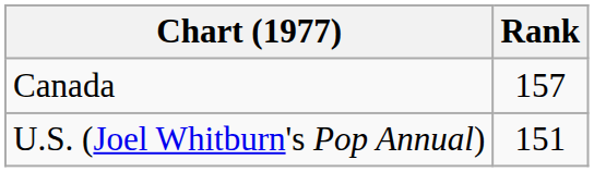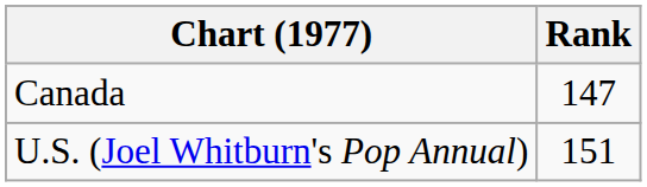Canada | Rank: 157 -> 147
